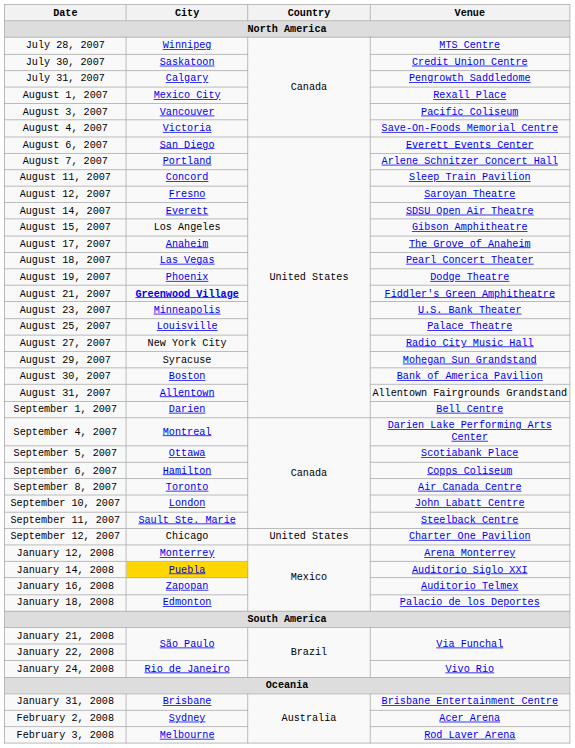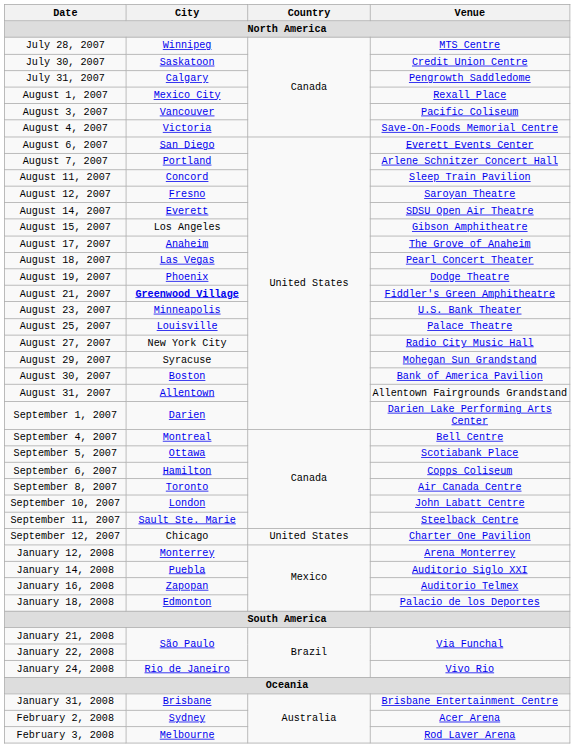September 1, 2007 | Venue: Bell Centre -> Darien Lake Performing Arts Center
September 4, 2007 | Venue: Darien Lake Performing Arts Center -> Bell Centre
January 14, 2008 | City: gold background -> no background
